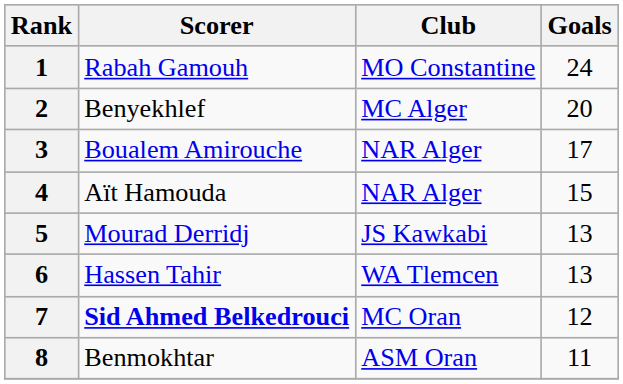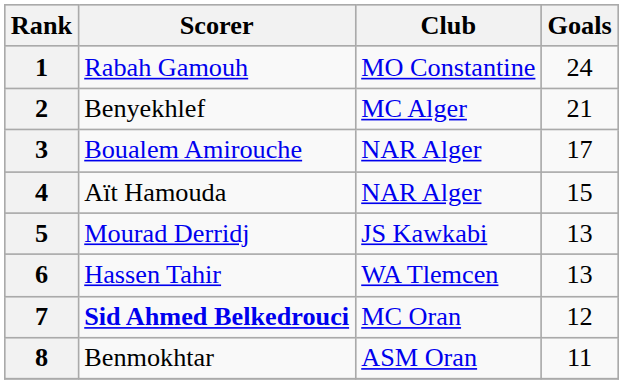2 | Goals: 20 -> 21
